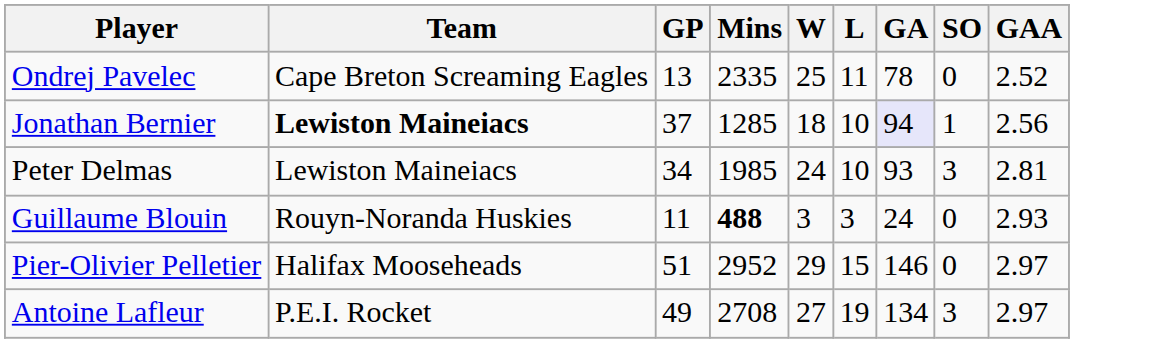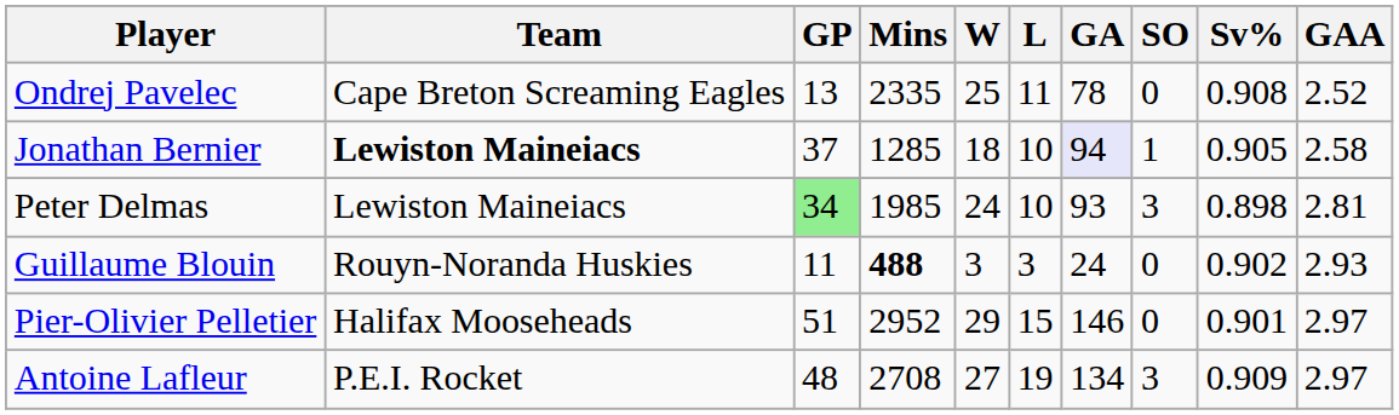+ column: Sv% | 0.908 | 0.905 | 0.898 | 0.902 | 0.901 | 0.909
Jonathan Bernier | GAA: 2.56 -> 2.58
Peter Delmas | GP: no background -> lightgreen background
Antoine Lafleur | GP: 49 -> 48
